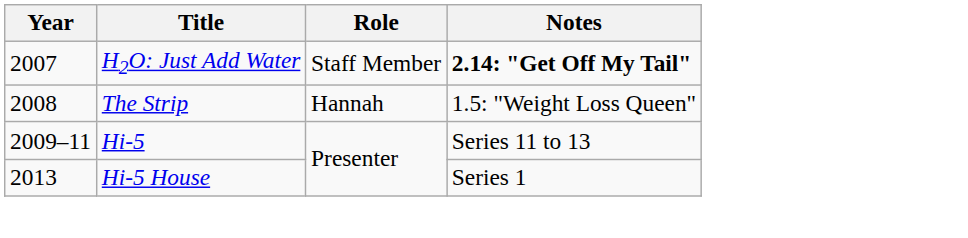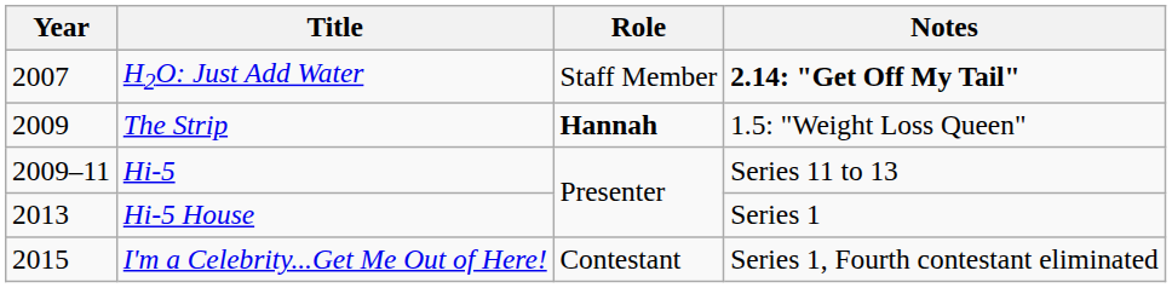The Strip | Year: 2008 -> 2009
The Strip | Role: normal -> bold
+ row: 2015 | I'm a Celebrity...Get Me Out of Here! | Contestant | Series 1, Fourth contestant eliminated
